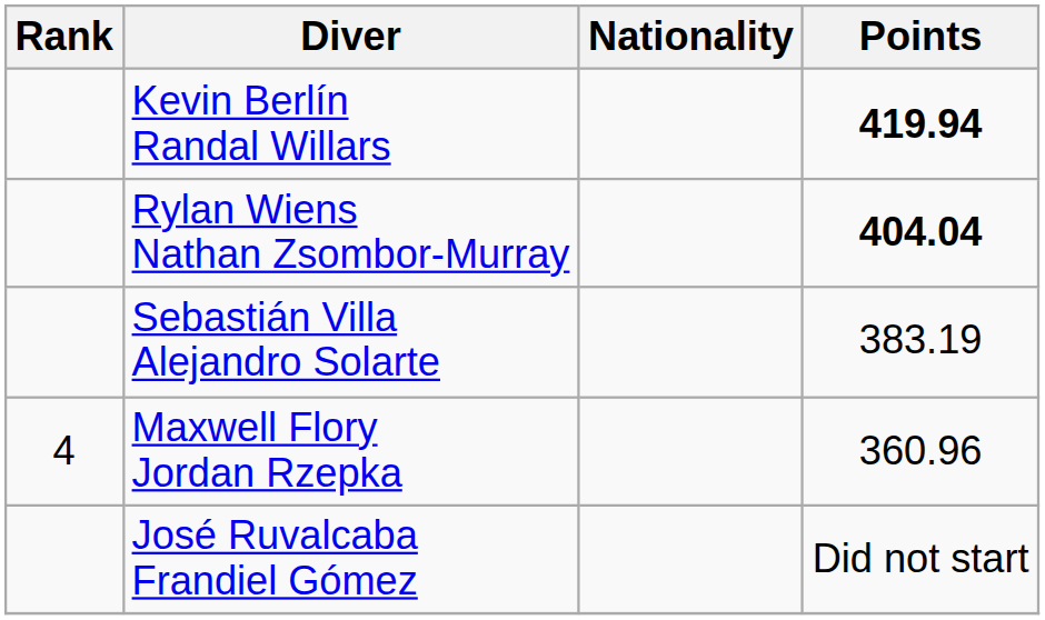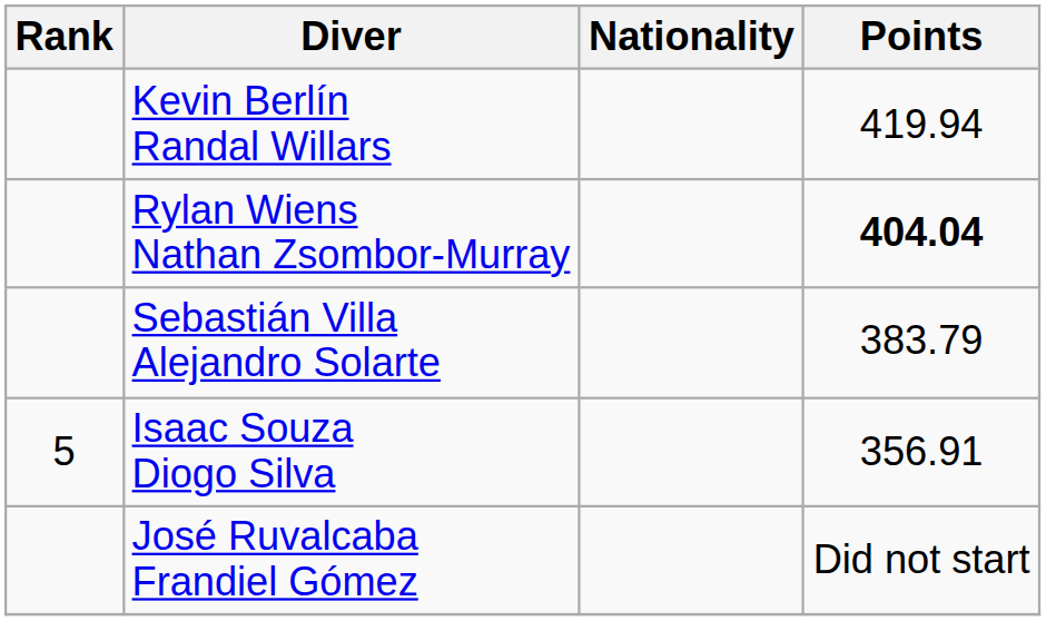Kevin Berlín Randal Willars | Points: bold -> normal
Sebastián Villa Alejandro Solarte | Points: 383.19 -> 383.79
- row: 4 | Maxwell Flory Jordan Rzepka | 360.96
+ row: 5 | Isaac Souza Diogo Silva | 356.91
